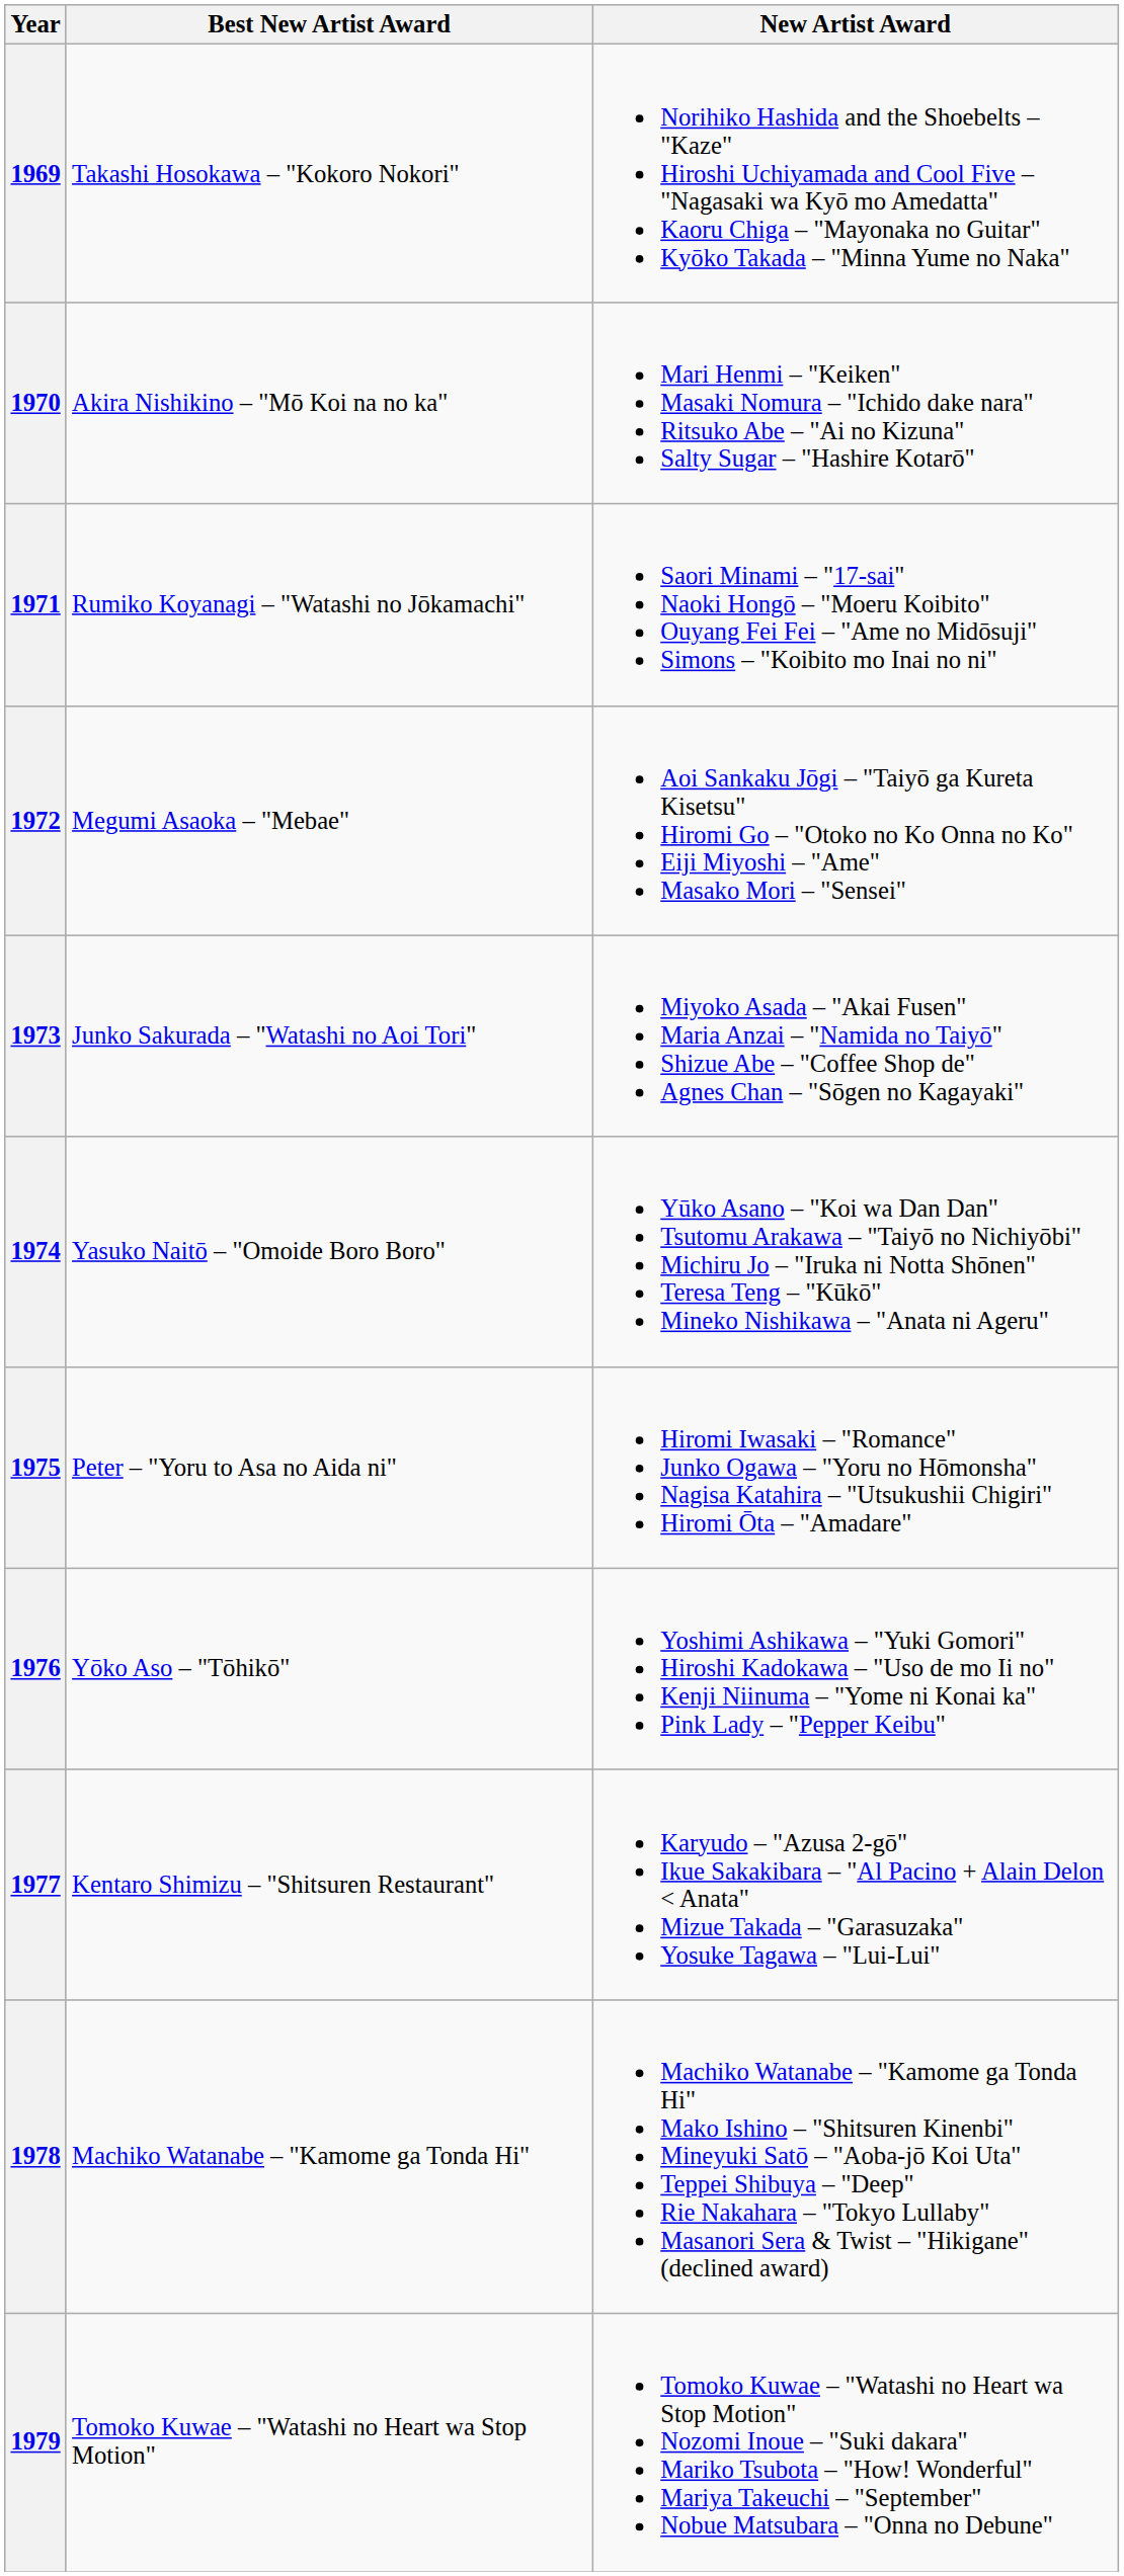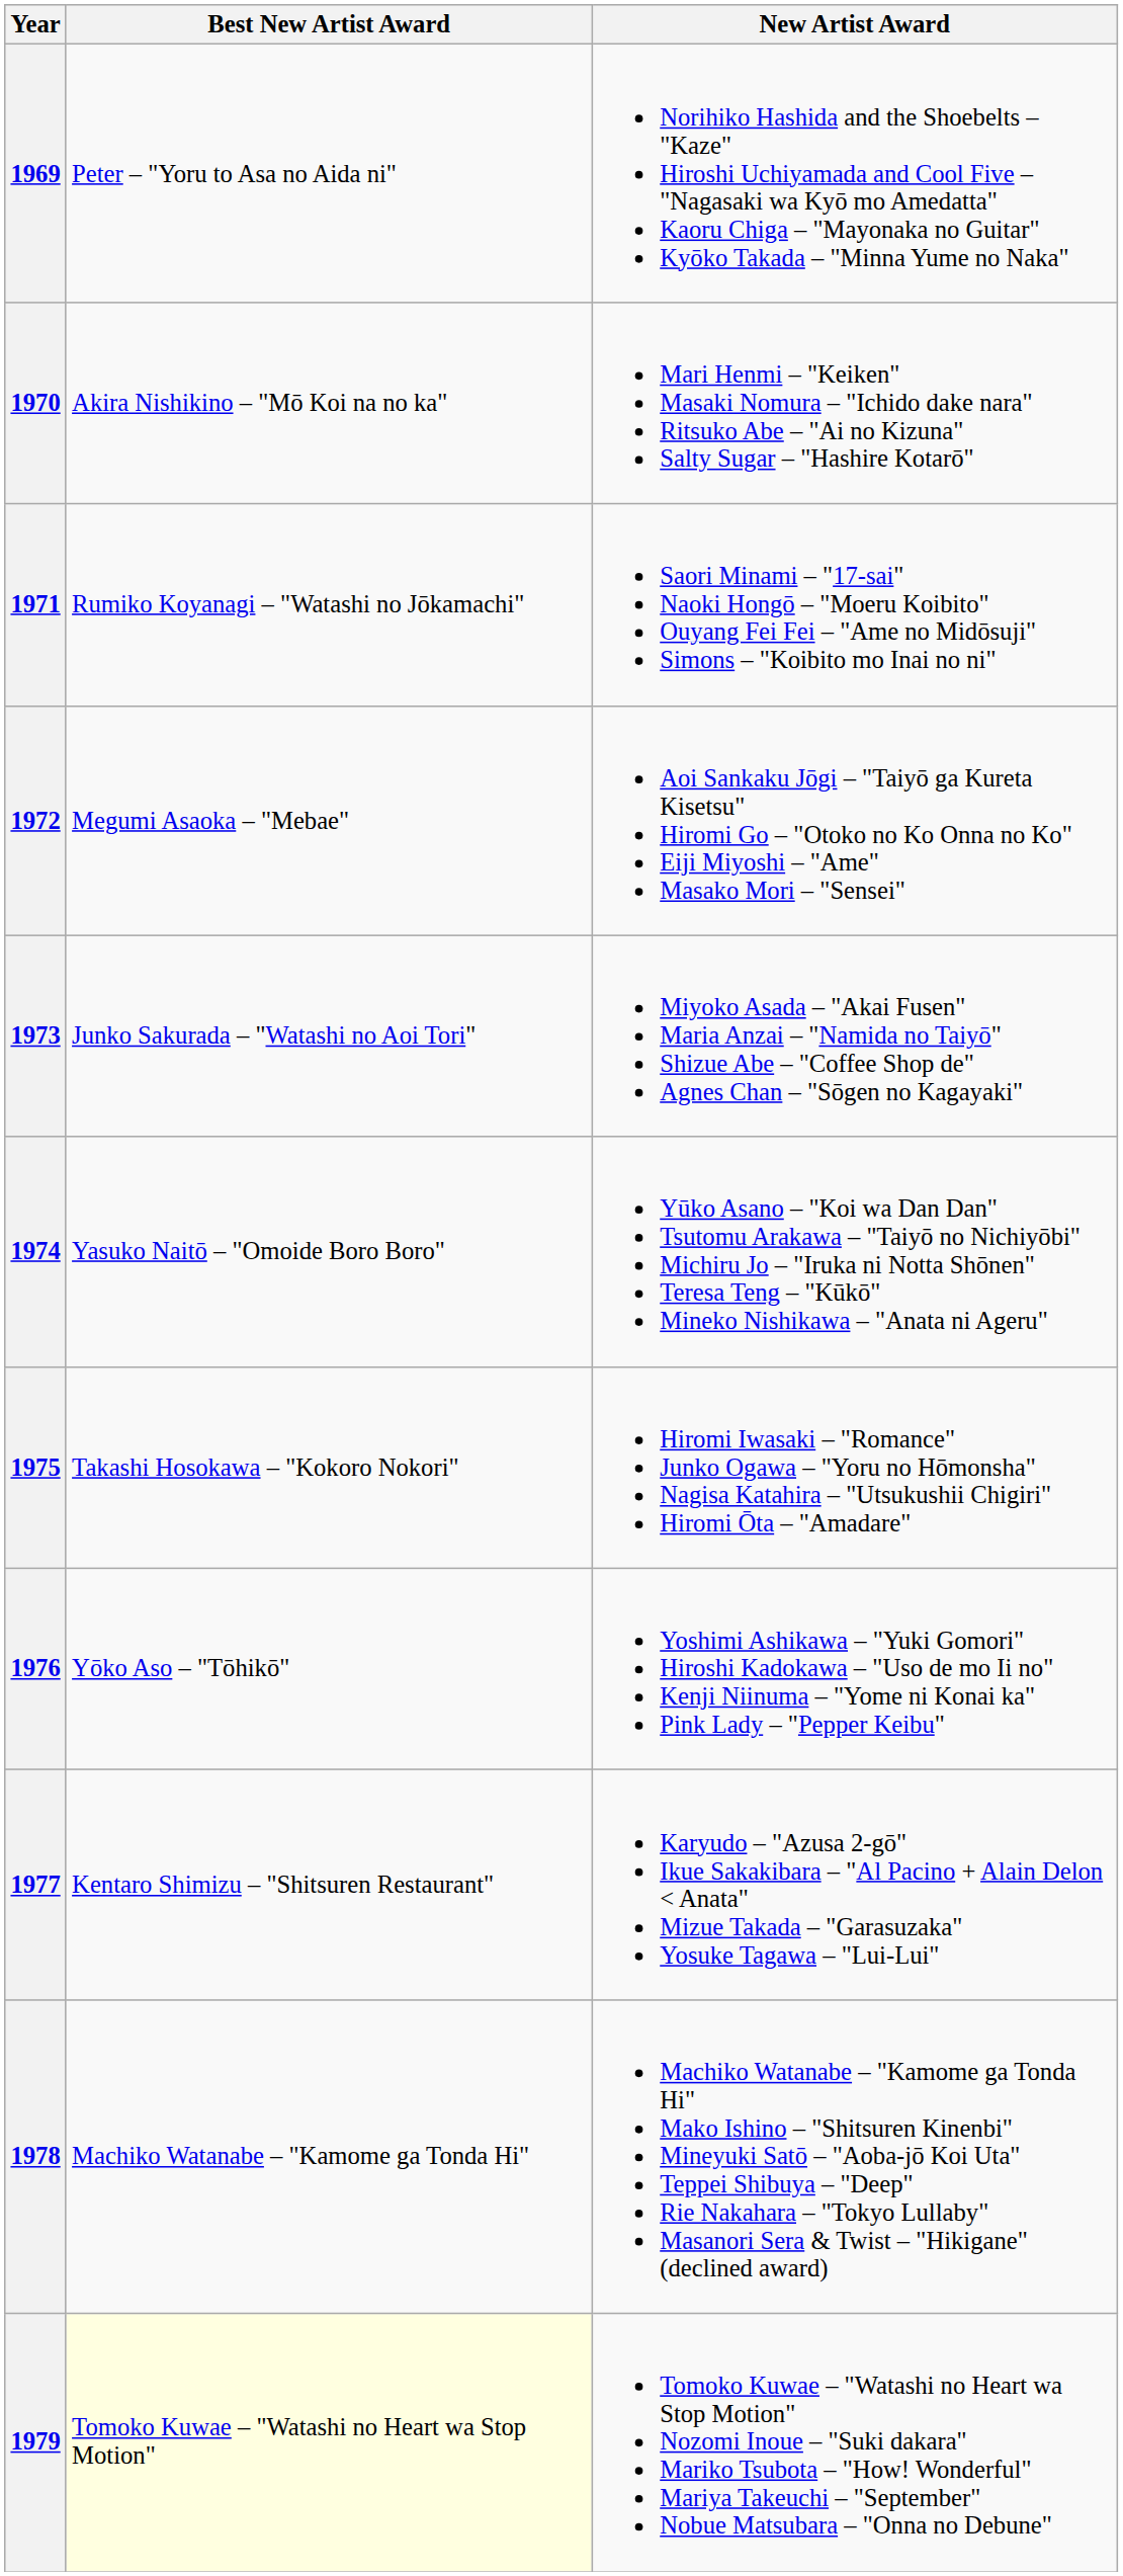1969 | Best New Artist Award: Takashi Hosokawa – "Kokoro Nokori" -> Peter – "Yoru to Asa no Aida ni"
1975 | Best New Artist Award: Peter – "Yoru to Asa no Aida ni" -> Takashi Hosokawa – "Kokoro Nokori"
1979 | Best New Artist Award: no background -> lightyellow background
